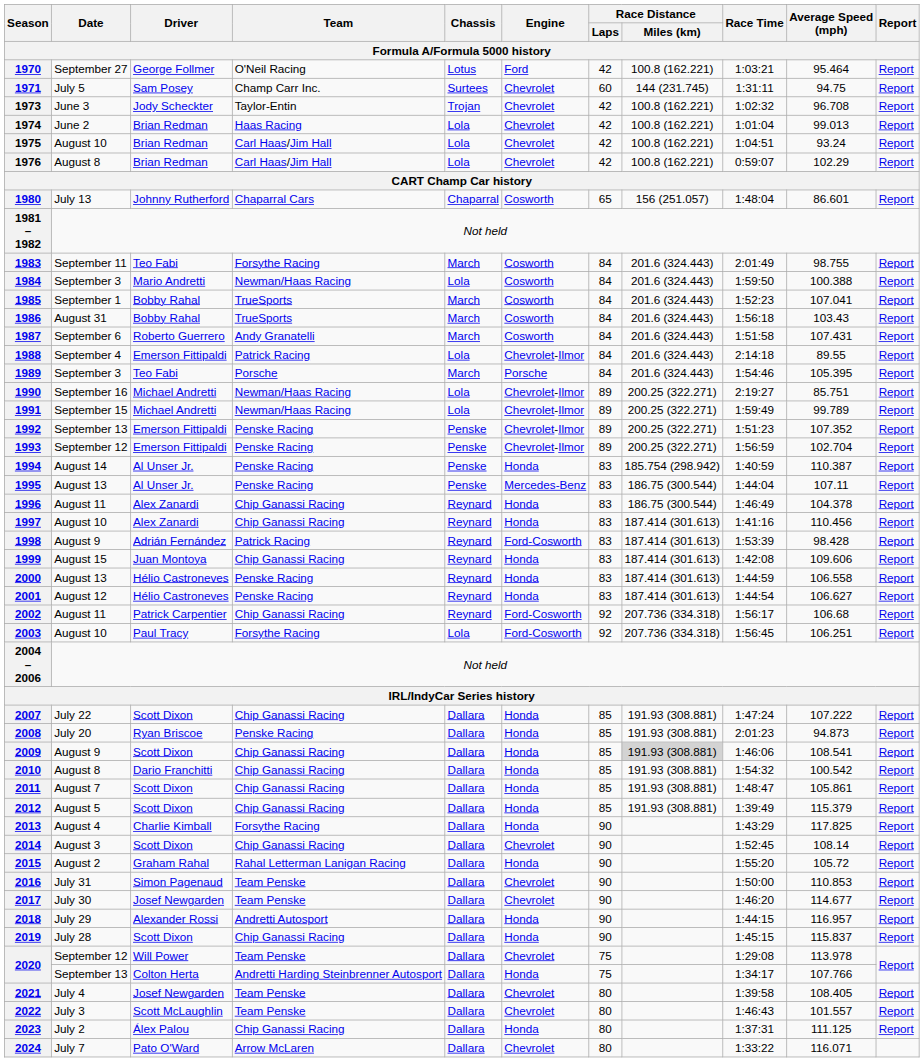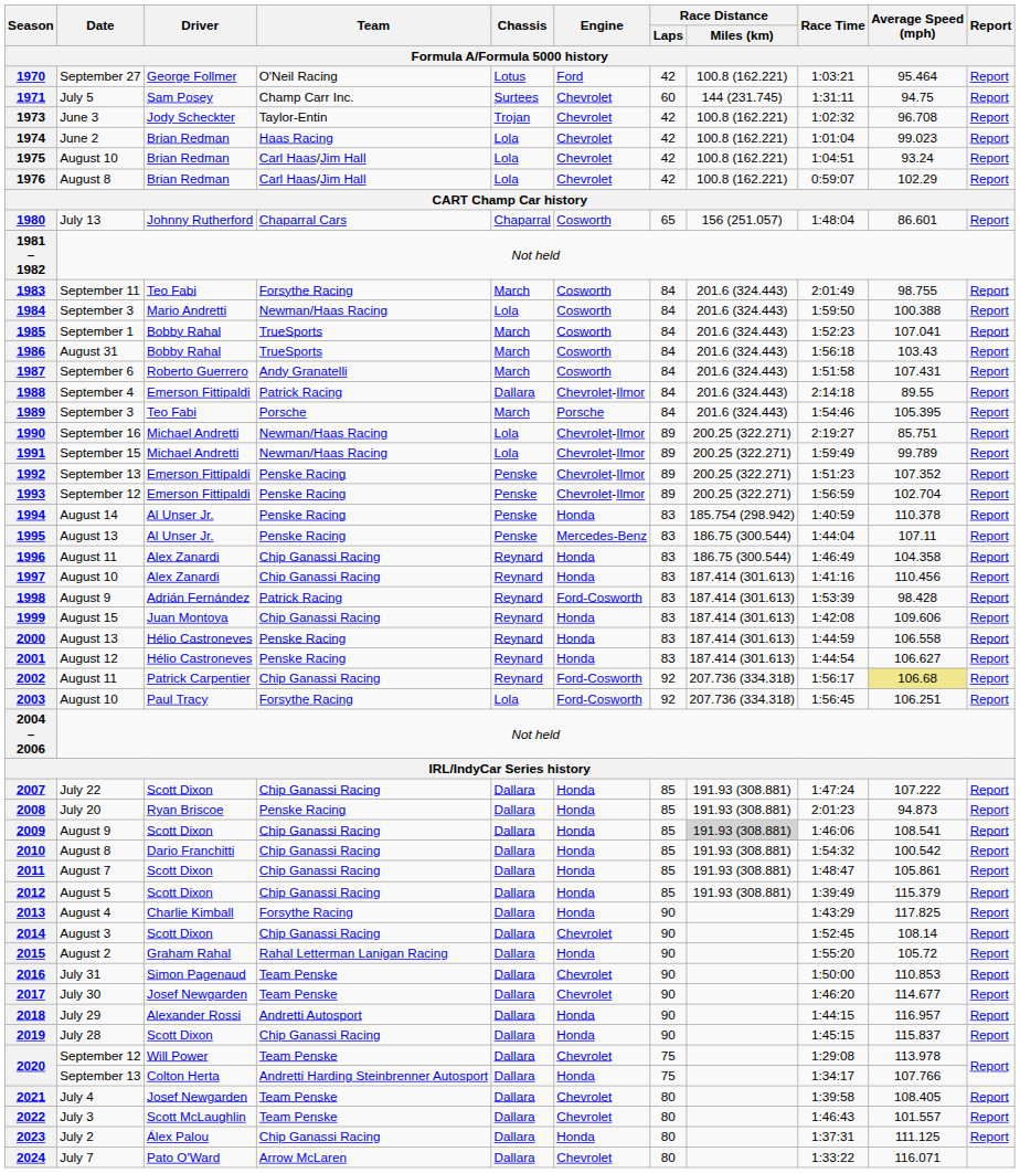1974 | Average Speed (mph): 99.013 -> 99.023
1988 | Chassis: Lola -> Dallara
1994 | Average Speed (mph): 110.387 -> 110.378
1996 | Average Speed (mph): 104.378 -> 104.358
2002 | Average Speed (mph): no background -> khaki background
